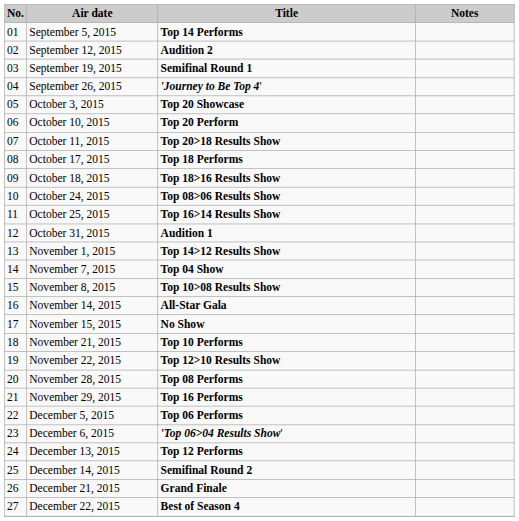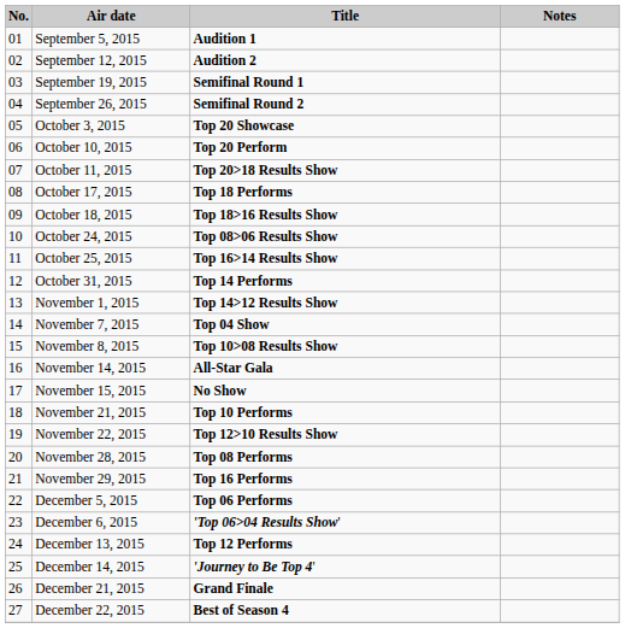September 5, 2015 | Title: Top 14 Performs -> Audition 1
September 26, 2015 | Title: 'Journey to Be Top 4' -> Semifinal Round 2
October 31, 2015 | Title: Audition 1 -> Top 14 Performs
December 14, 2015 | Title: Semifinal Round 2 -> 'Journey to Be Top 4'
